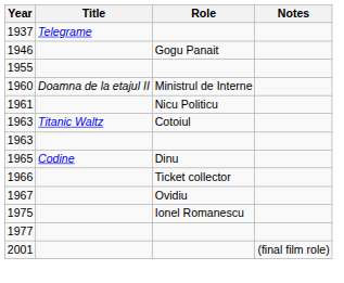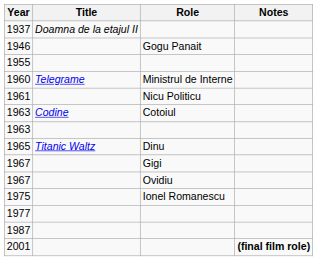1937 | Title: Telegrame -> Doamna de la etajul II
1960 | Title: Doamna de la etajul II -> Telegrame
1963 / Cotoiul | Title: Titanic Waltz -> Codine
1965 | Title: Codine -> Titanic Waltz
- row: 1966 | Ticket collector
+ row: 1967 | Gigi
+ row: 1987
2001 | Notes: normal -> bold
